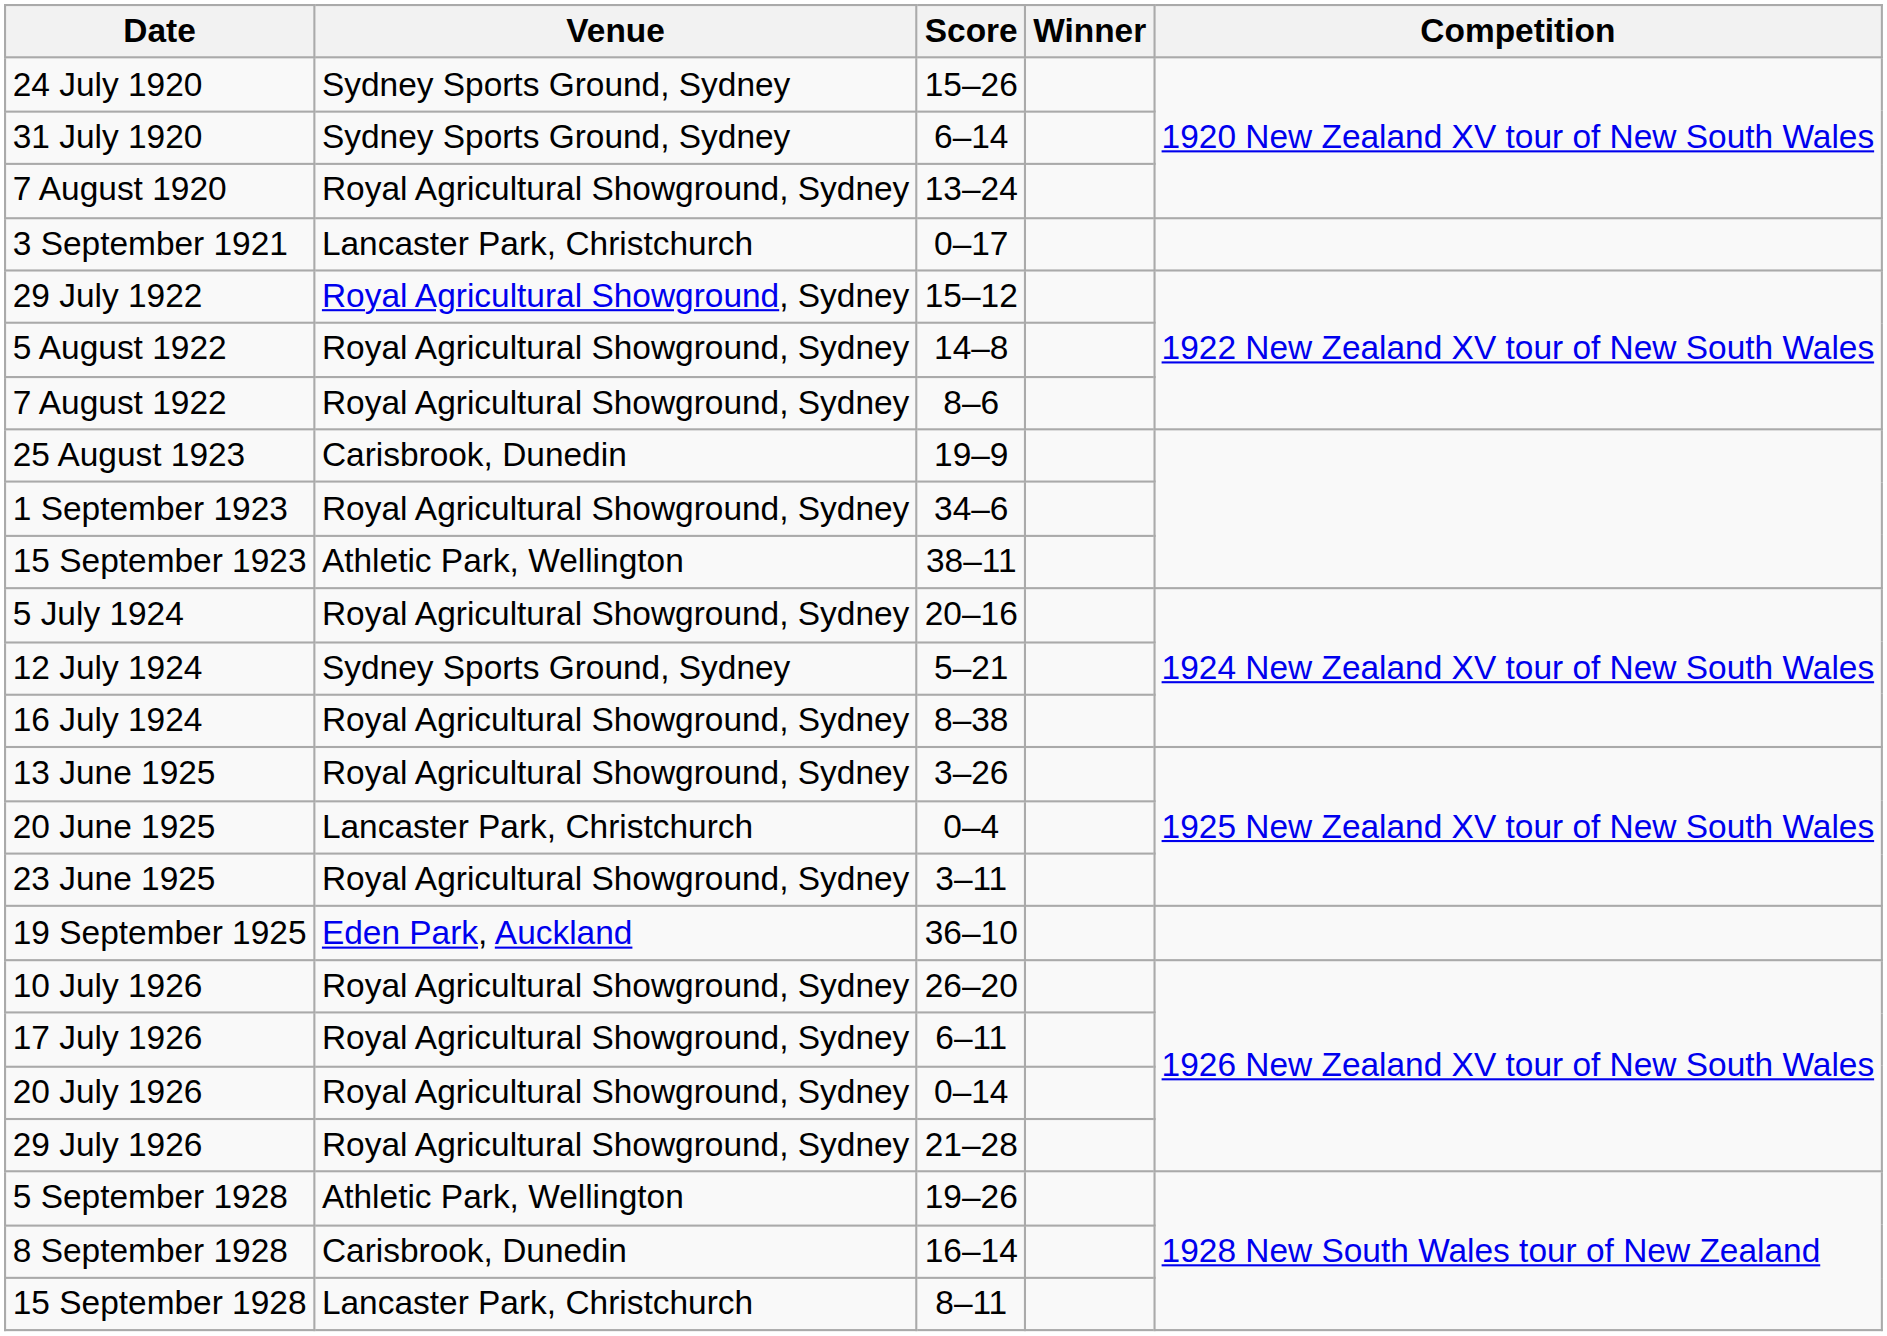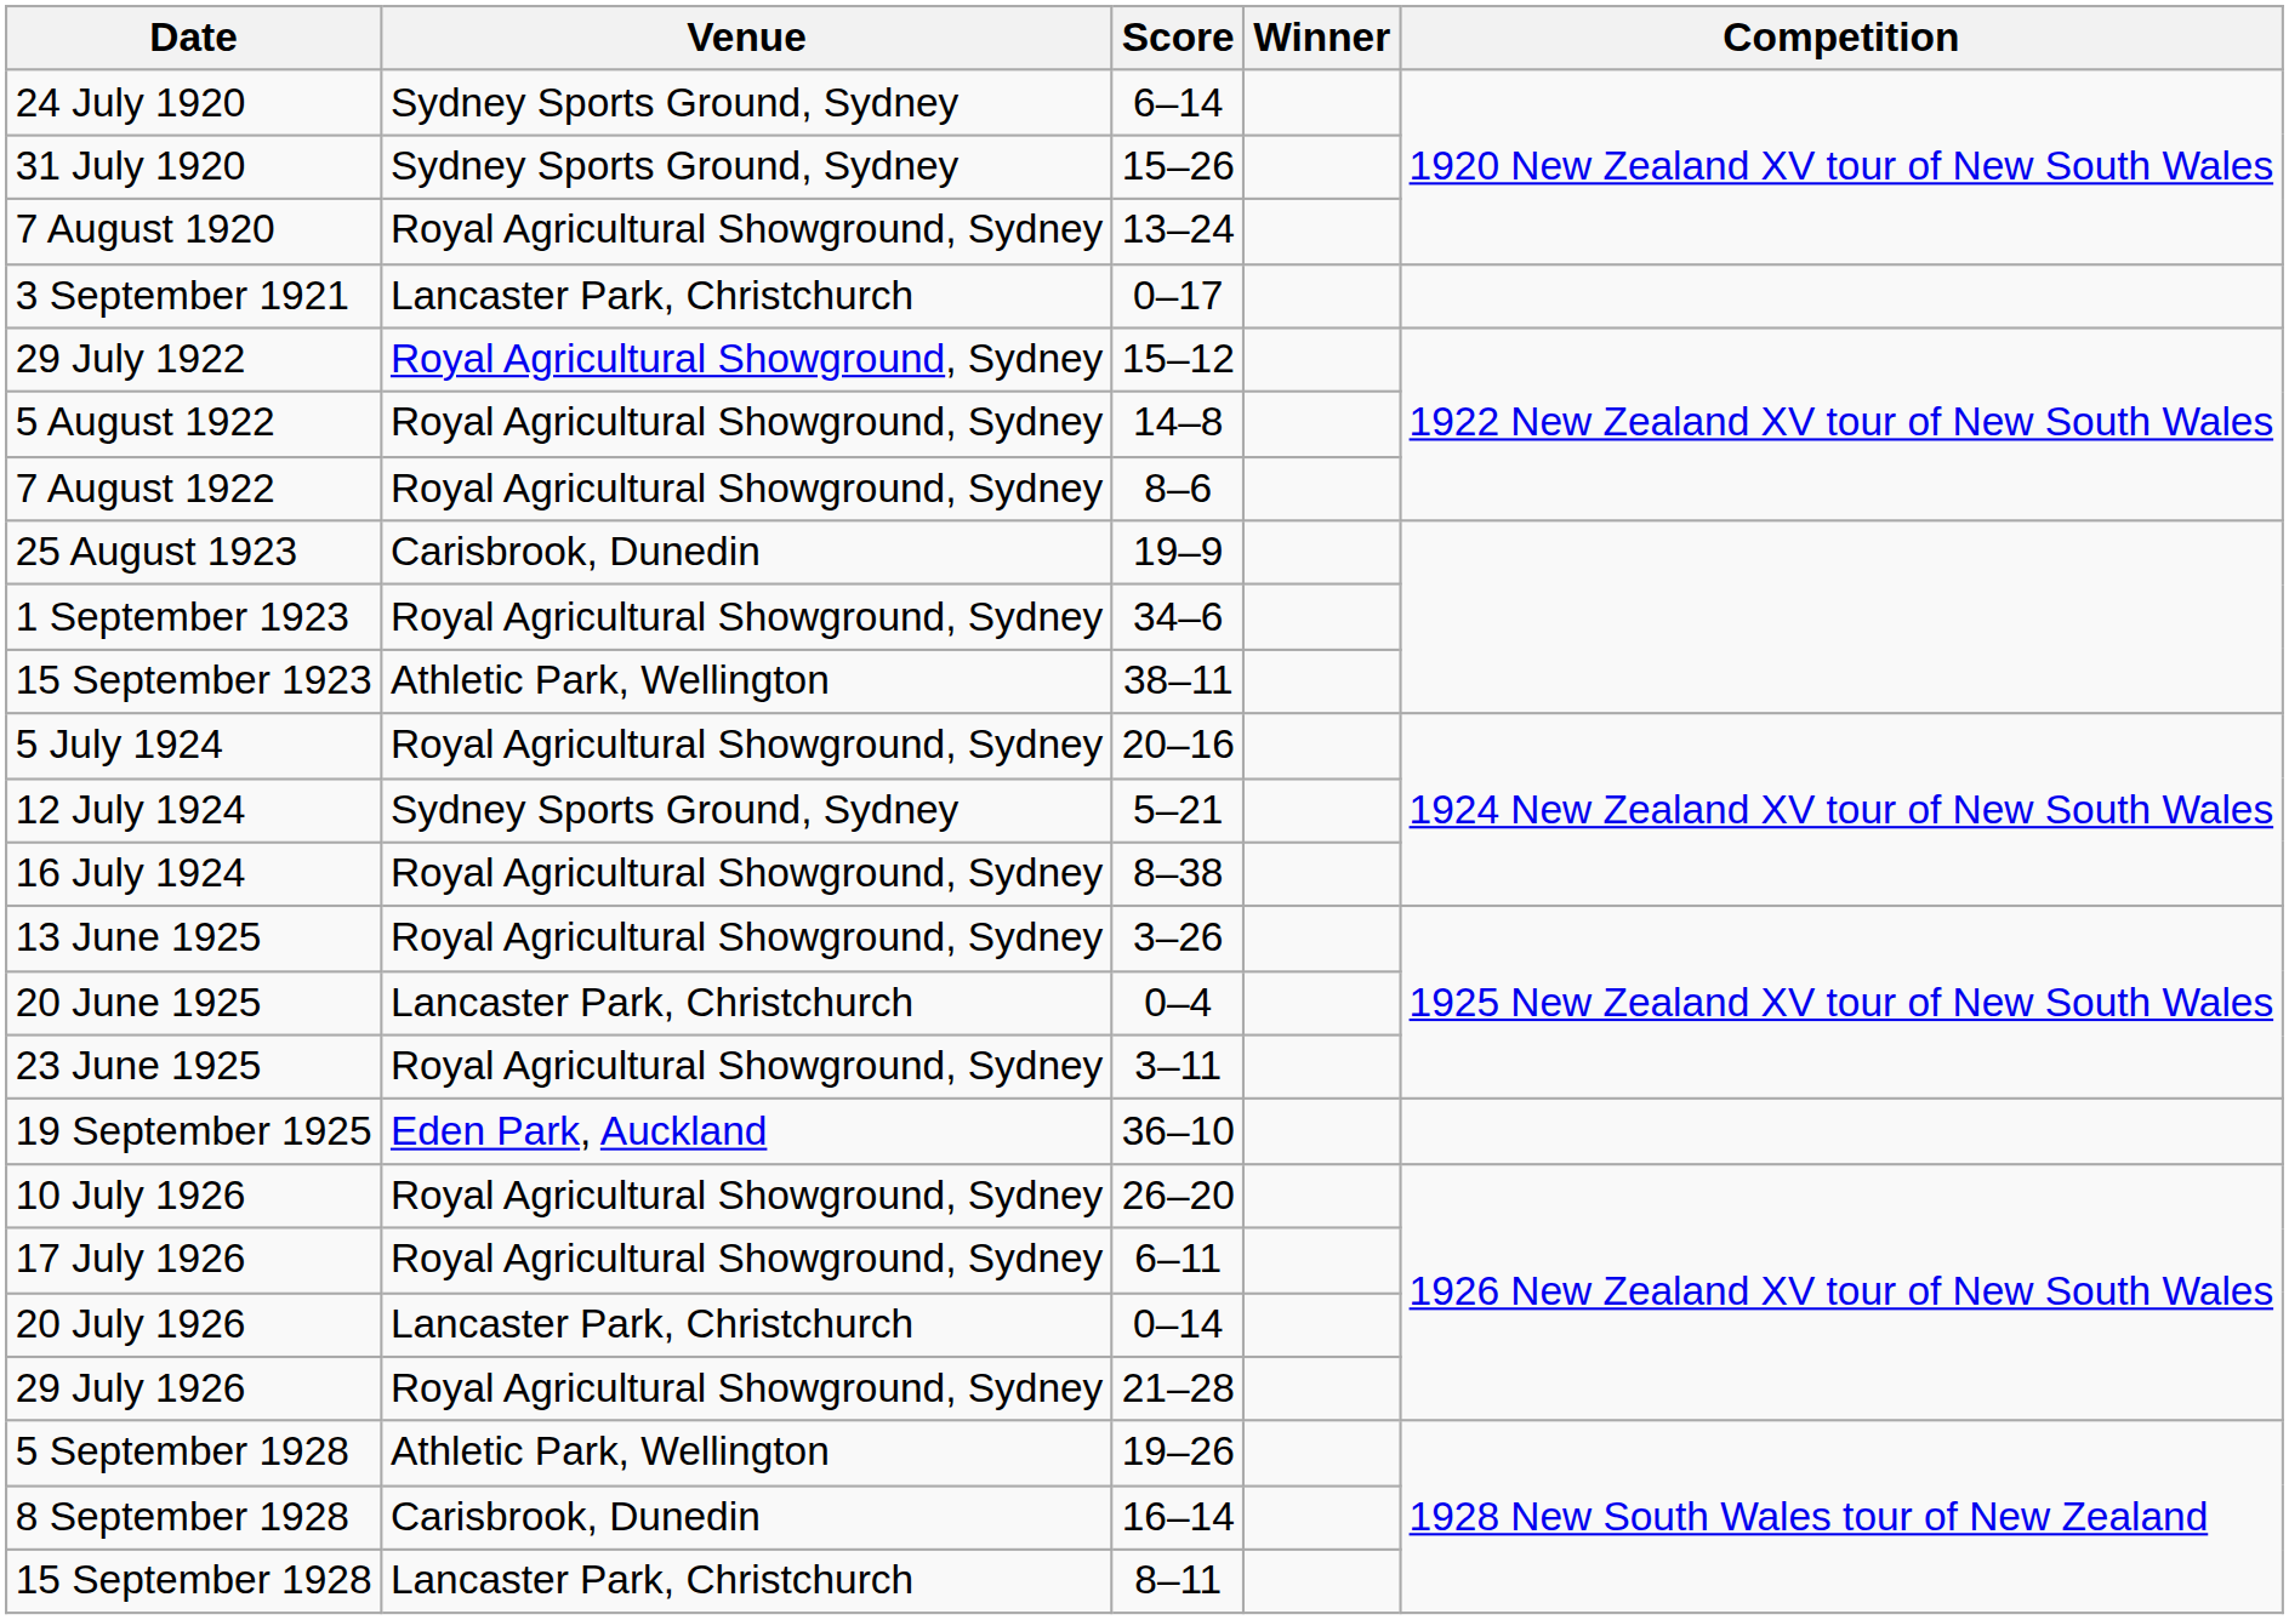24 July 1920 | Score: 15–26 -> 6–14
31 July 1920 | Score: 6–14 -> 15–26
20 July 1926 | Venue: Royal Agricultural Showground, Sydney -> Lancaster Park, Christchurch
